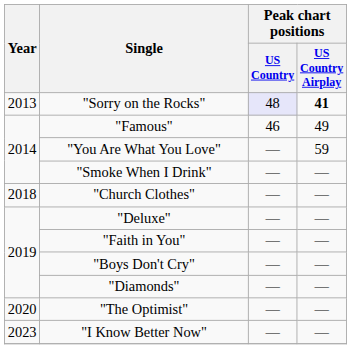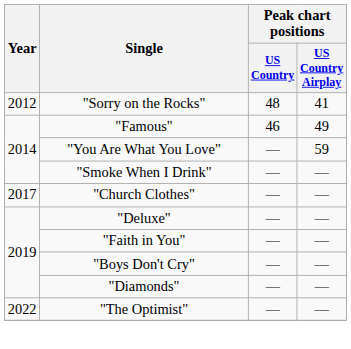"Sorry on the Rocks" | Year: 2013 -> 2012
"Sorry on the Rocks" | Peak chart positions / US Country: lavender background -> no background
"Sorry on the Rocks" | Peak chart positions / US Country Airplay: bold -> normal
"Church Clothes" | Year: 2018 -> 2017
"The Optimist" | Year: 2020 -> 2022
- row: 2023 | "I Know Better Now" | — | —
